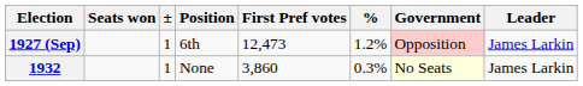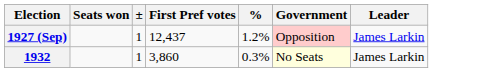- column: Position | 6th | None
1927 (Sep) | First Pref votes: 12,473 -> 12,437
